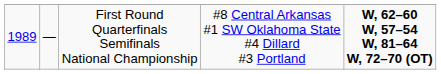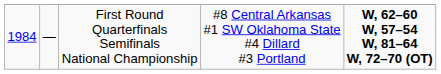First Round Quarterfinals Semifinals National Championship | column 1: 1989 -> 1984
